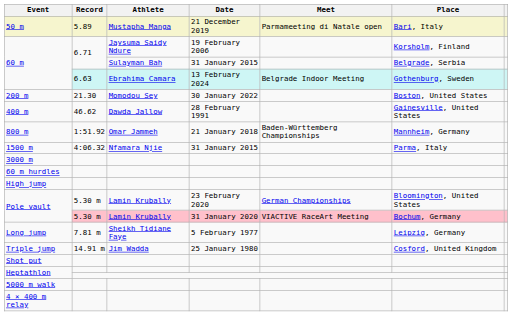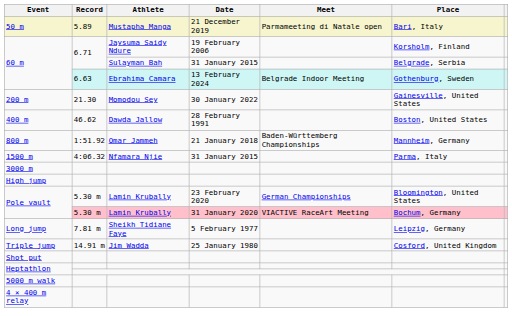200 m | Place: Boston, United States -> Gainesville, United States
400 m | Place: Gainesville, United States -> Boston, United States
- row: 60 m hurdles
